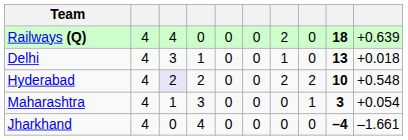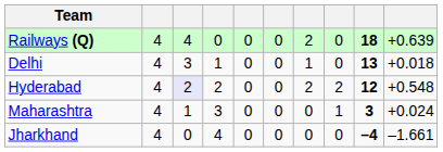Hyderabad | column 9: 10 -> 12
Maharashtra | column 10: +0.054 -> +0.024
